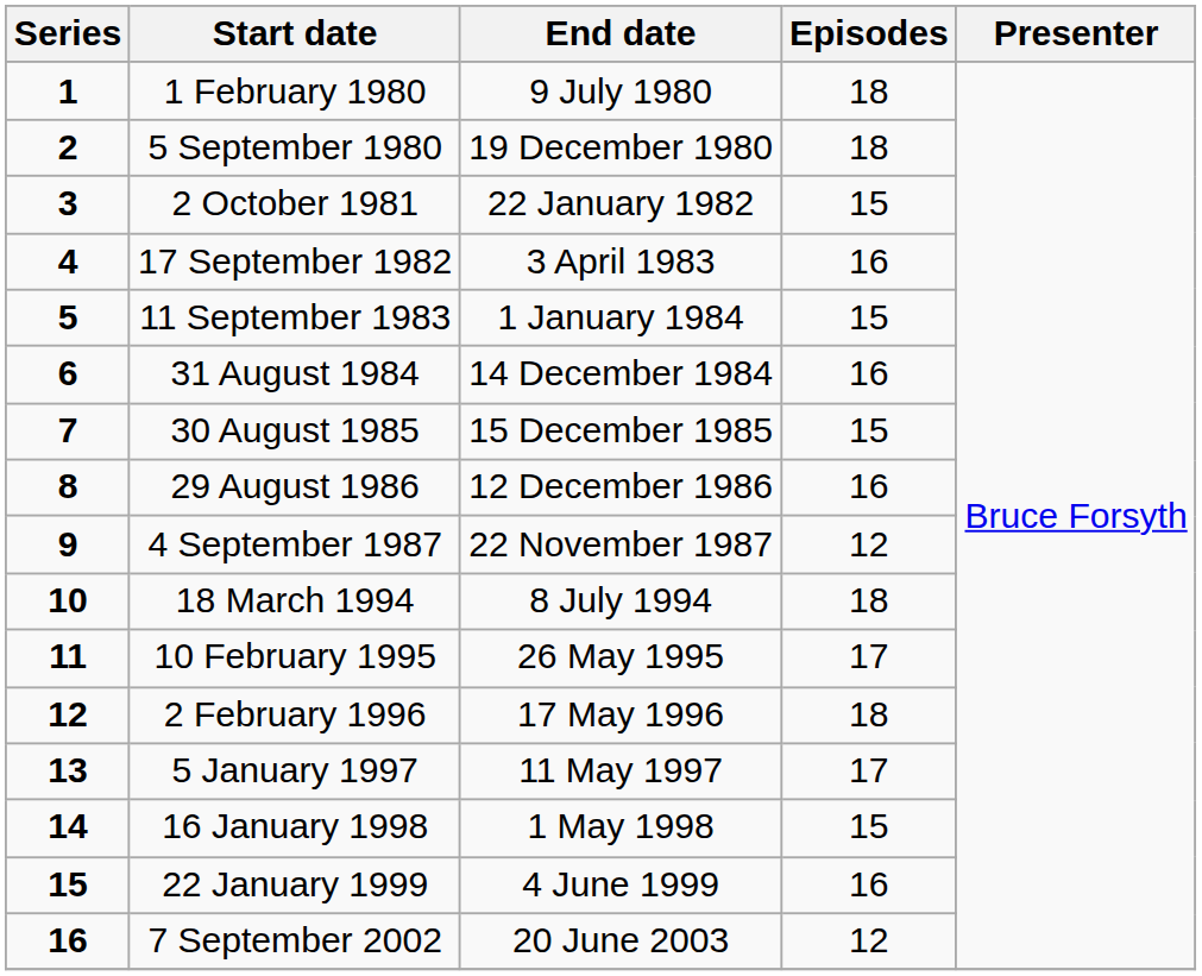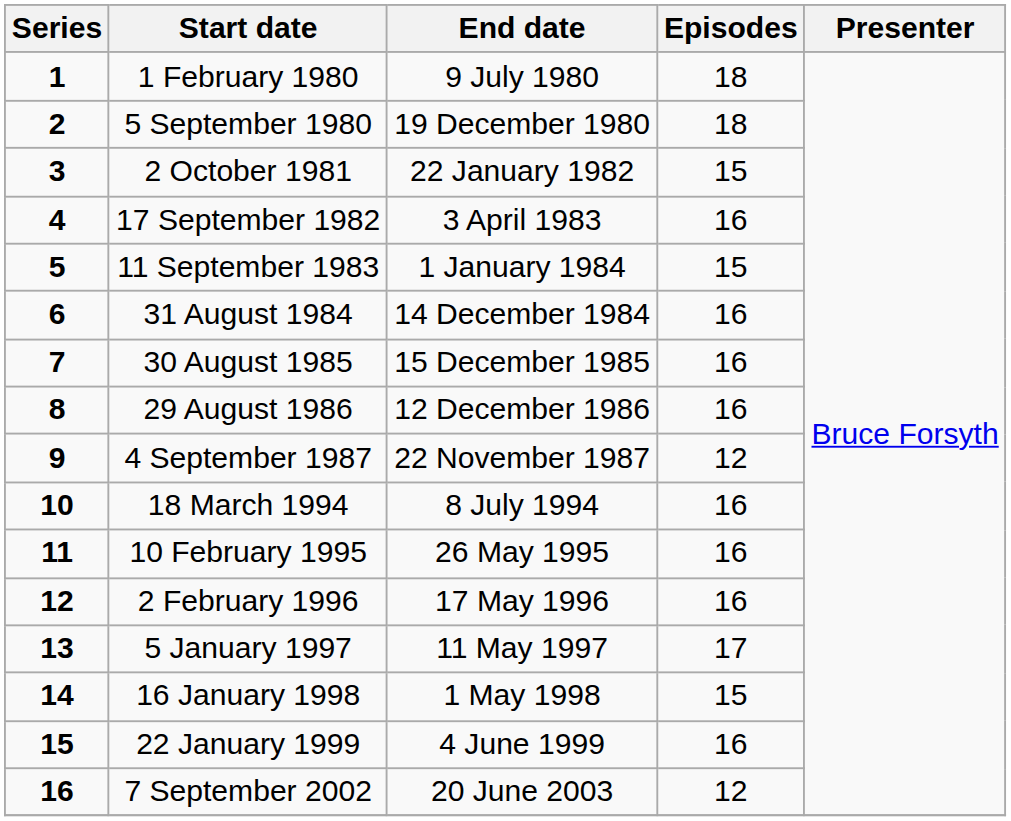30 August 1985 | Episodes: 15 -> 16
18 March 1994 | Episodes: 18 -> 16
10 February 1995 | Episodes: 17 -> 16
2 February 1996 | Episodes: 18 -> 16
